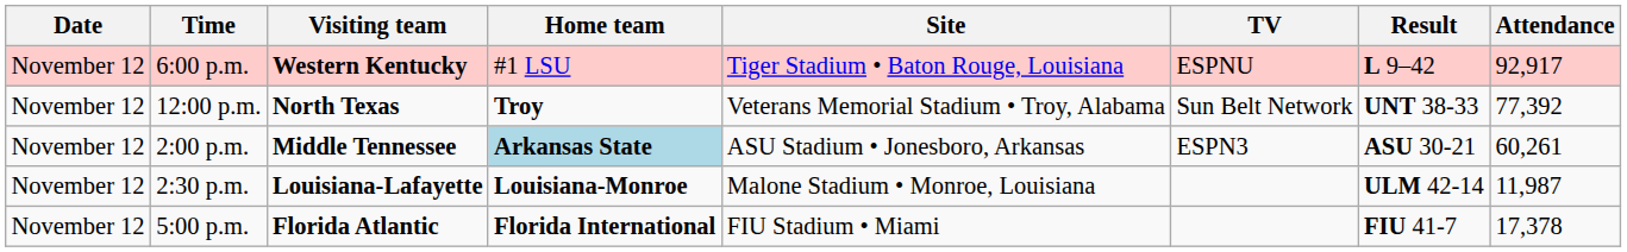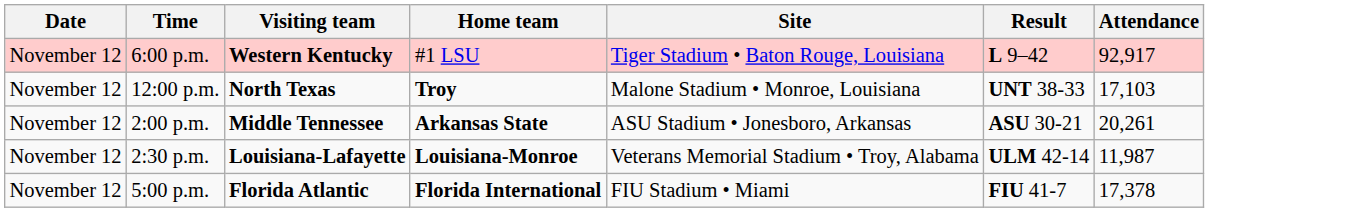- column: TV | ESPNU | Sun Belt Network | ESPN3
12:00 p.m. | Site: Veterans Memorial Stadium • Troy, Alabama -> Malone Stadium • Monroe, Louisiana
12:00 p.m. | Attendance: 77,392 -> 17,103
2:00 p.m. | Home team: lightblue background -> no background
2:00 p.m. | Attendance: 60,261 -> 20,261
2:30 p.m. | Site: Malone Stadium • Monroe, Louisiana -> Veterans Memorial Stadium • Troy, Alabama
